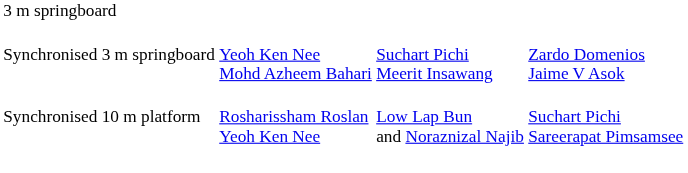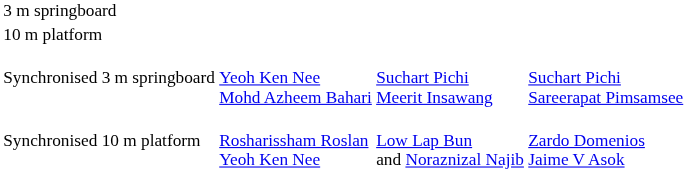+ row: 10 m platform
Synchronised 3 m springboard | column 4: Zardo Domenios Jaime V Asok -> Suchart Pichi Sareerapat Pimsamsee
Synchronised 10 m platform | column 4: Suchart Pichi Sareerapat Pimsamsee -> Zardo Domenios Jaime V Asok
